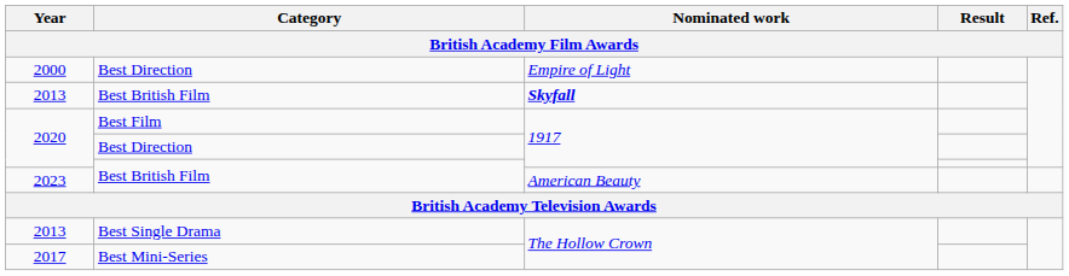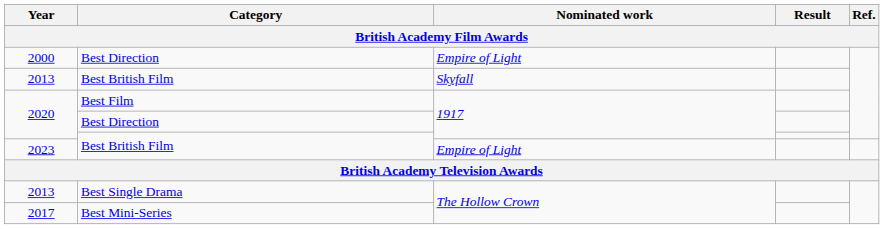2013 / Best British Film | Nominated work: bold -> normal
2023 | Nominated work: American Beauty -> Empire of Light
